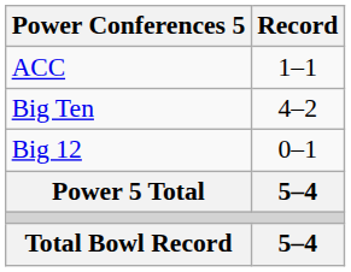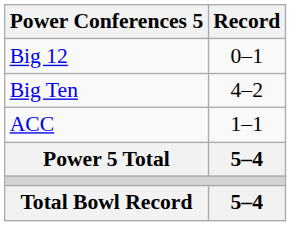rows swapped: ACC <-> Big 12
